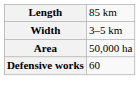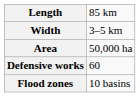+ row: Flood zones | 10 basins
